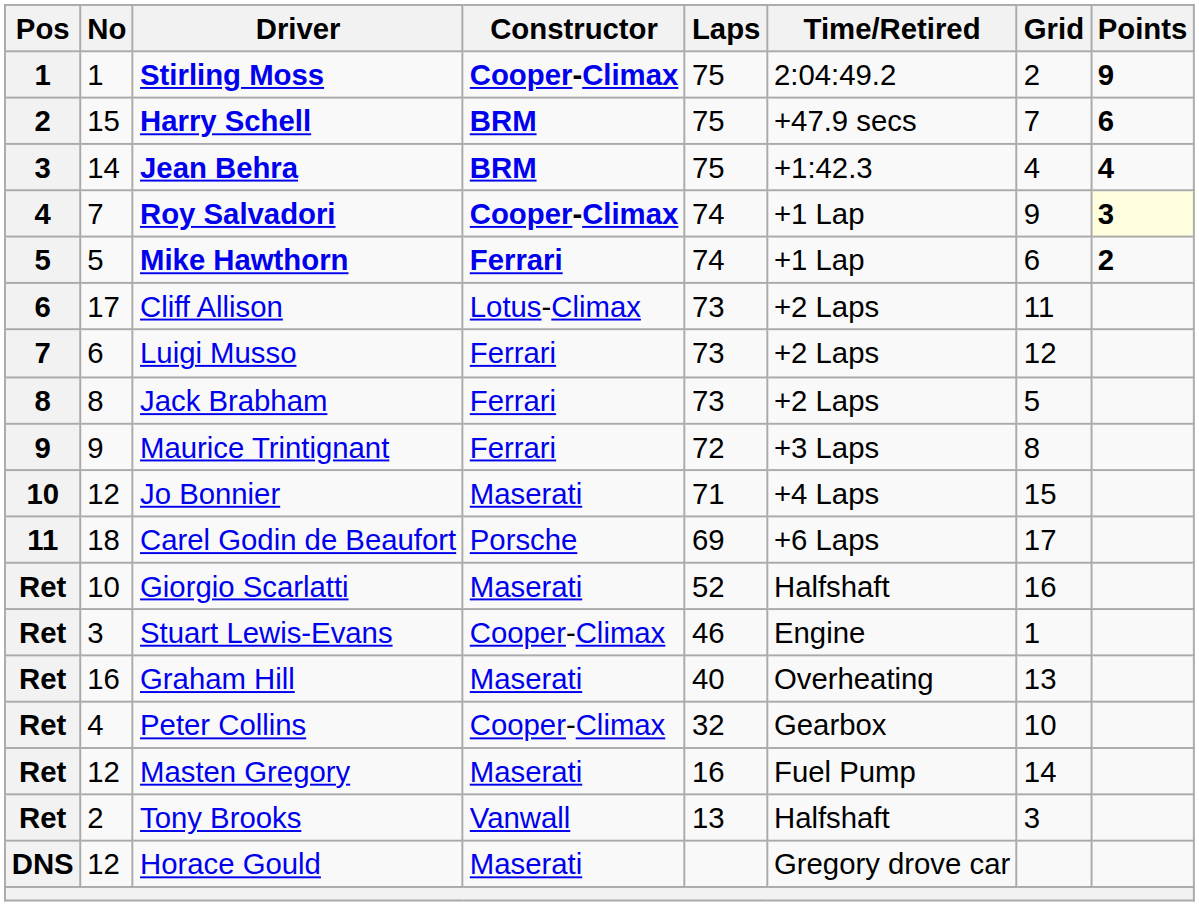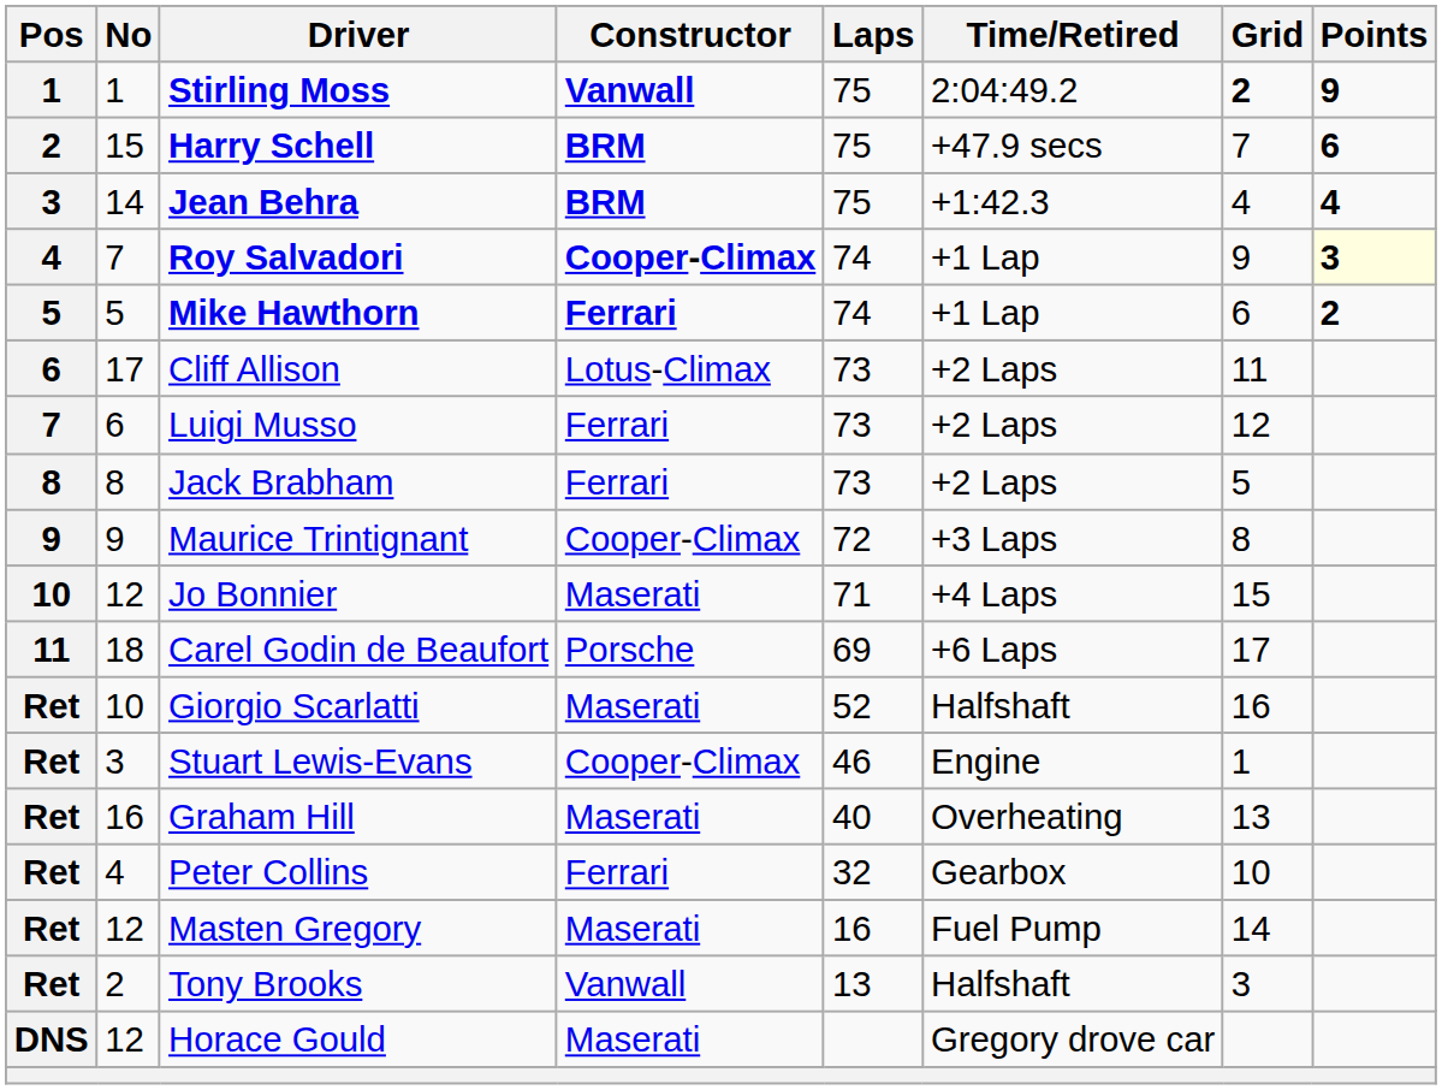Stirling Moss | Constructor: Cooper-Climax -> Vanwall
Stirling Moss | Grid: normal -> bold
Maurice Trintignant | Constructor: Ferrari -> Cooper-Climax
Peter Collins | Constructor: Cooper-Climax -> Ferrari
